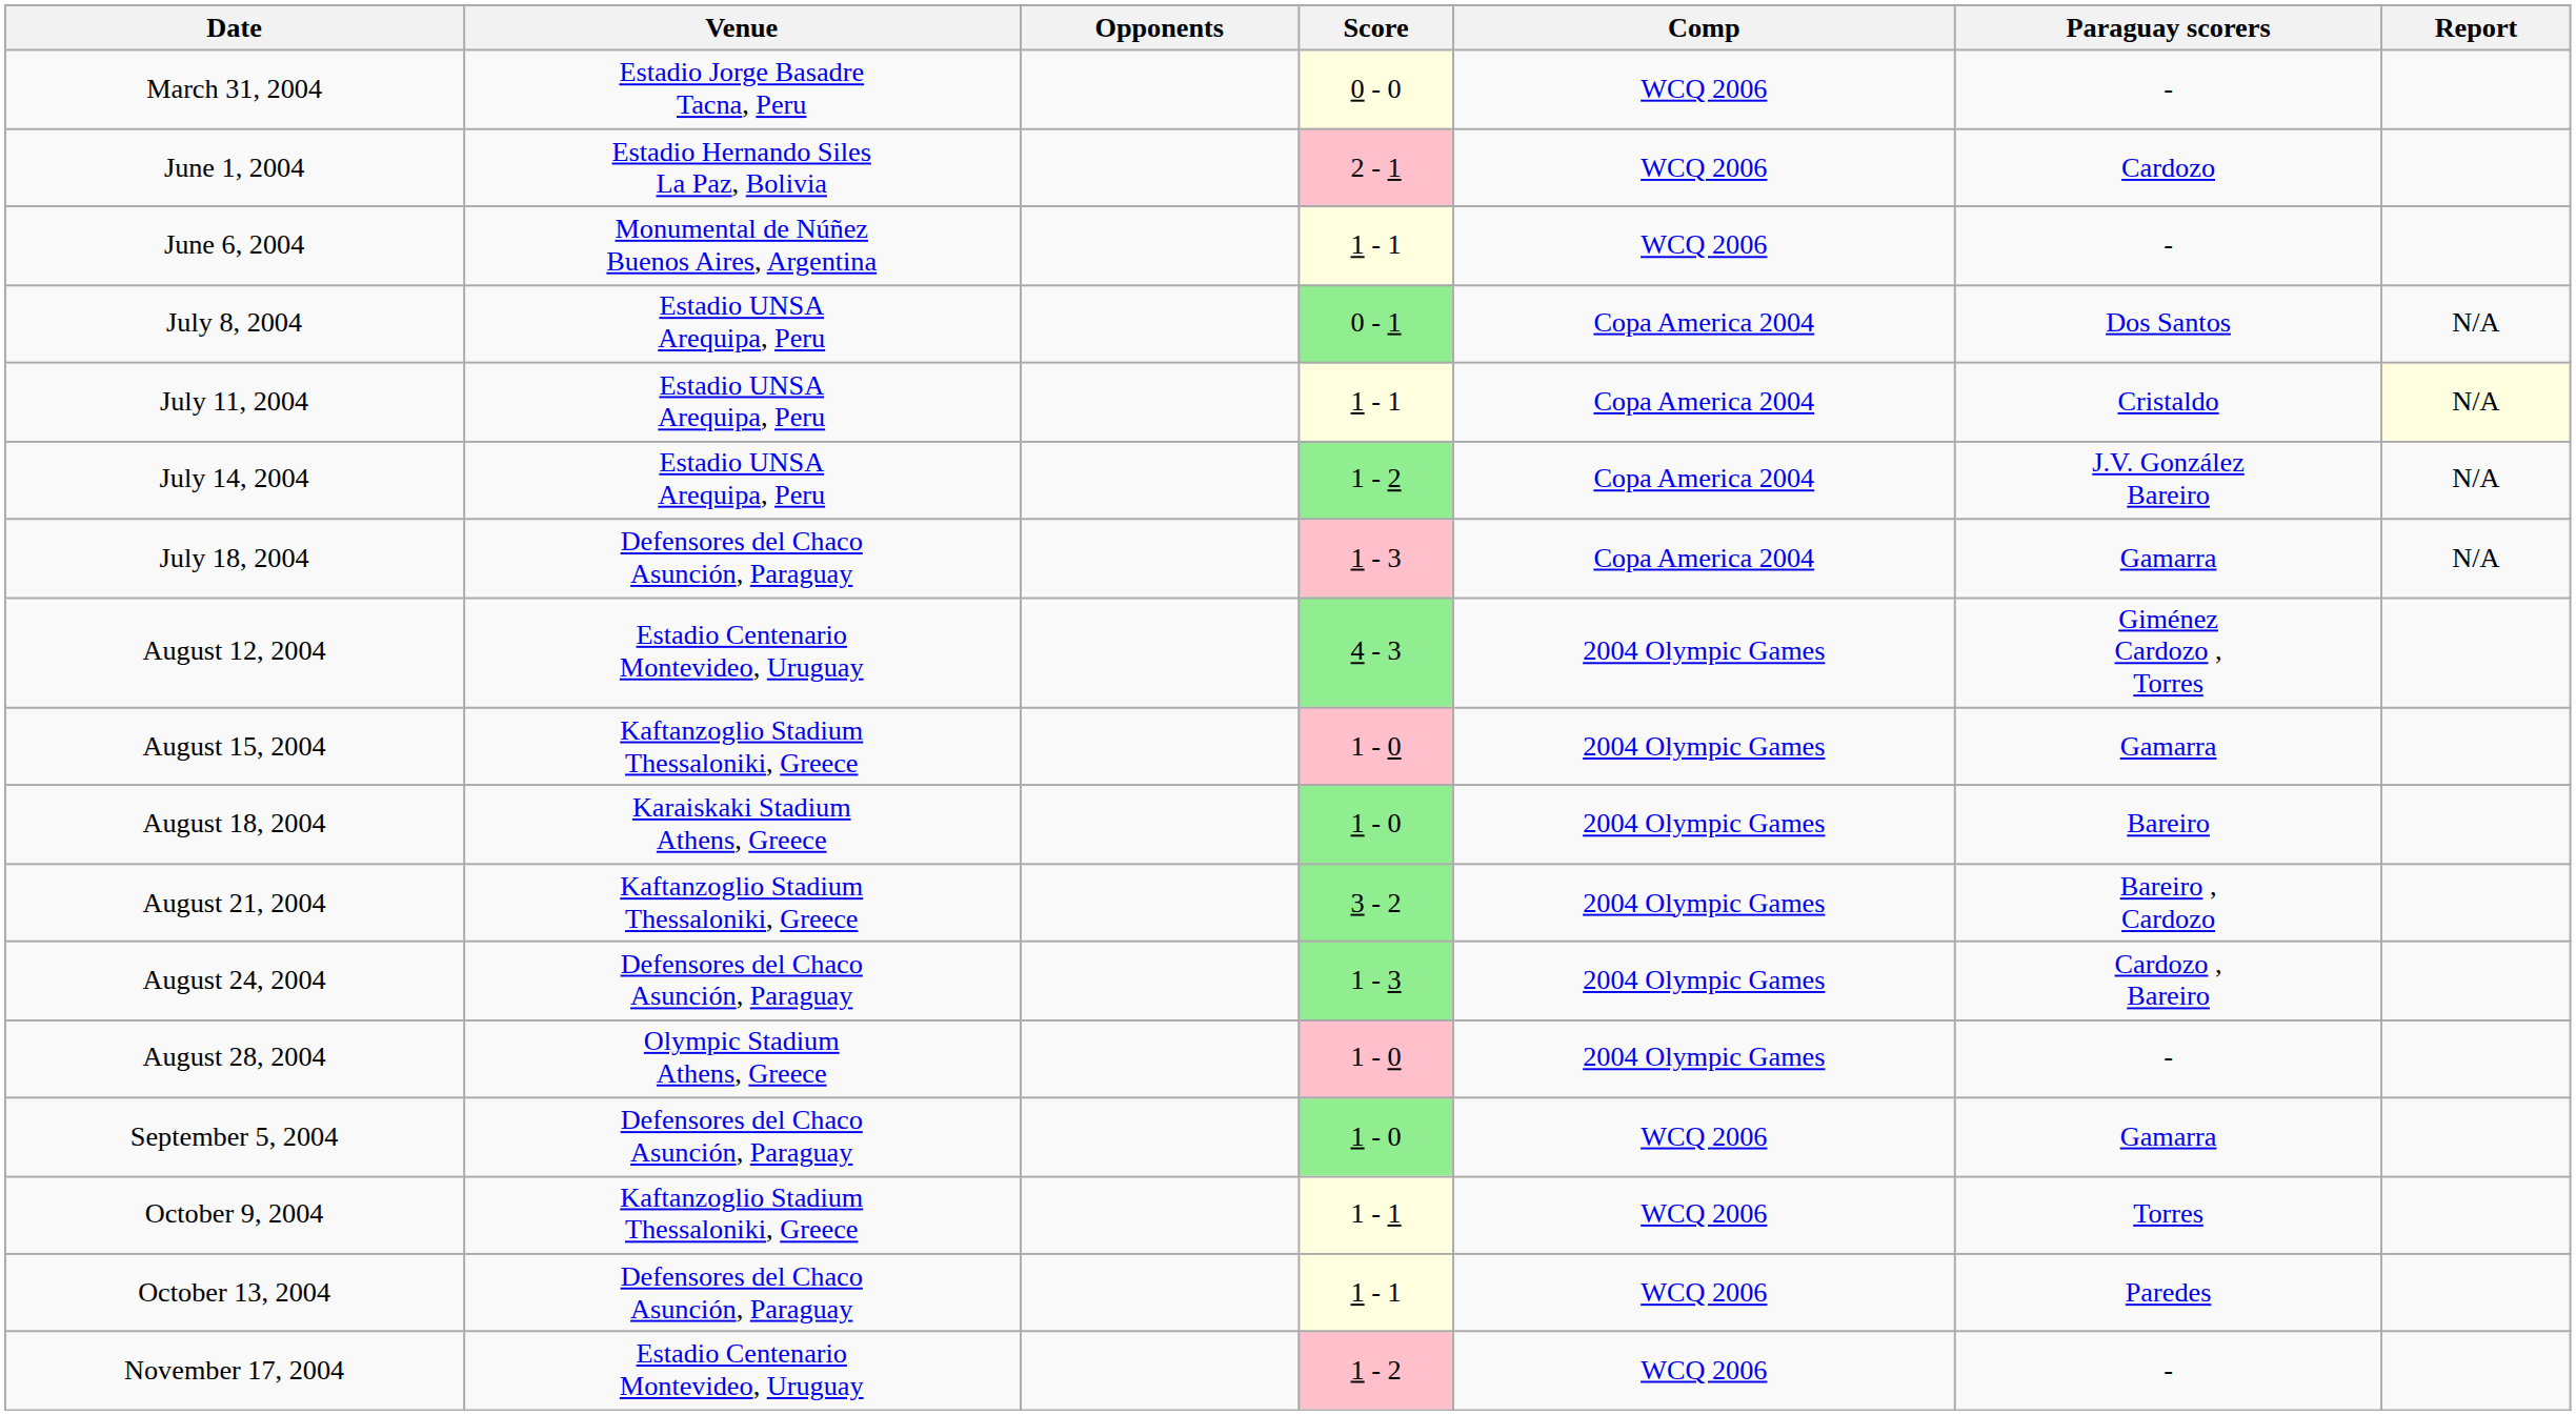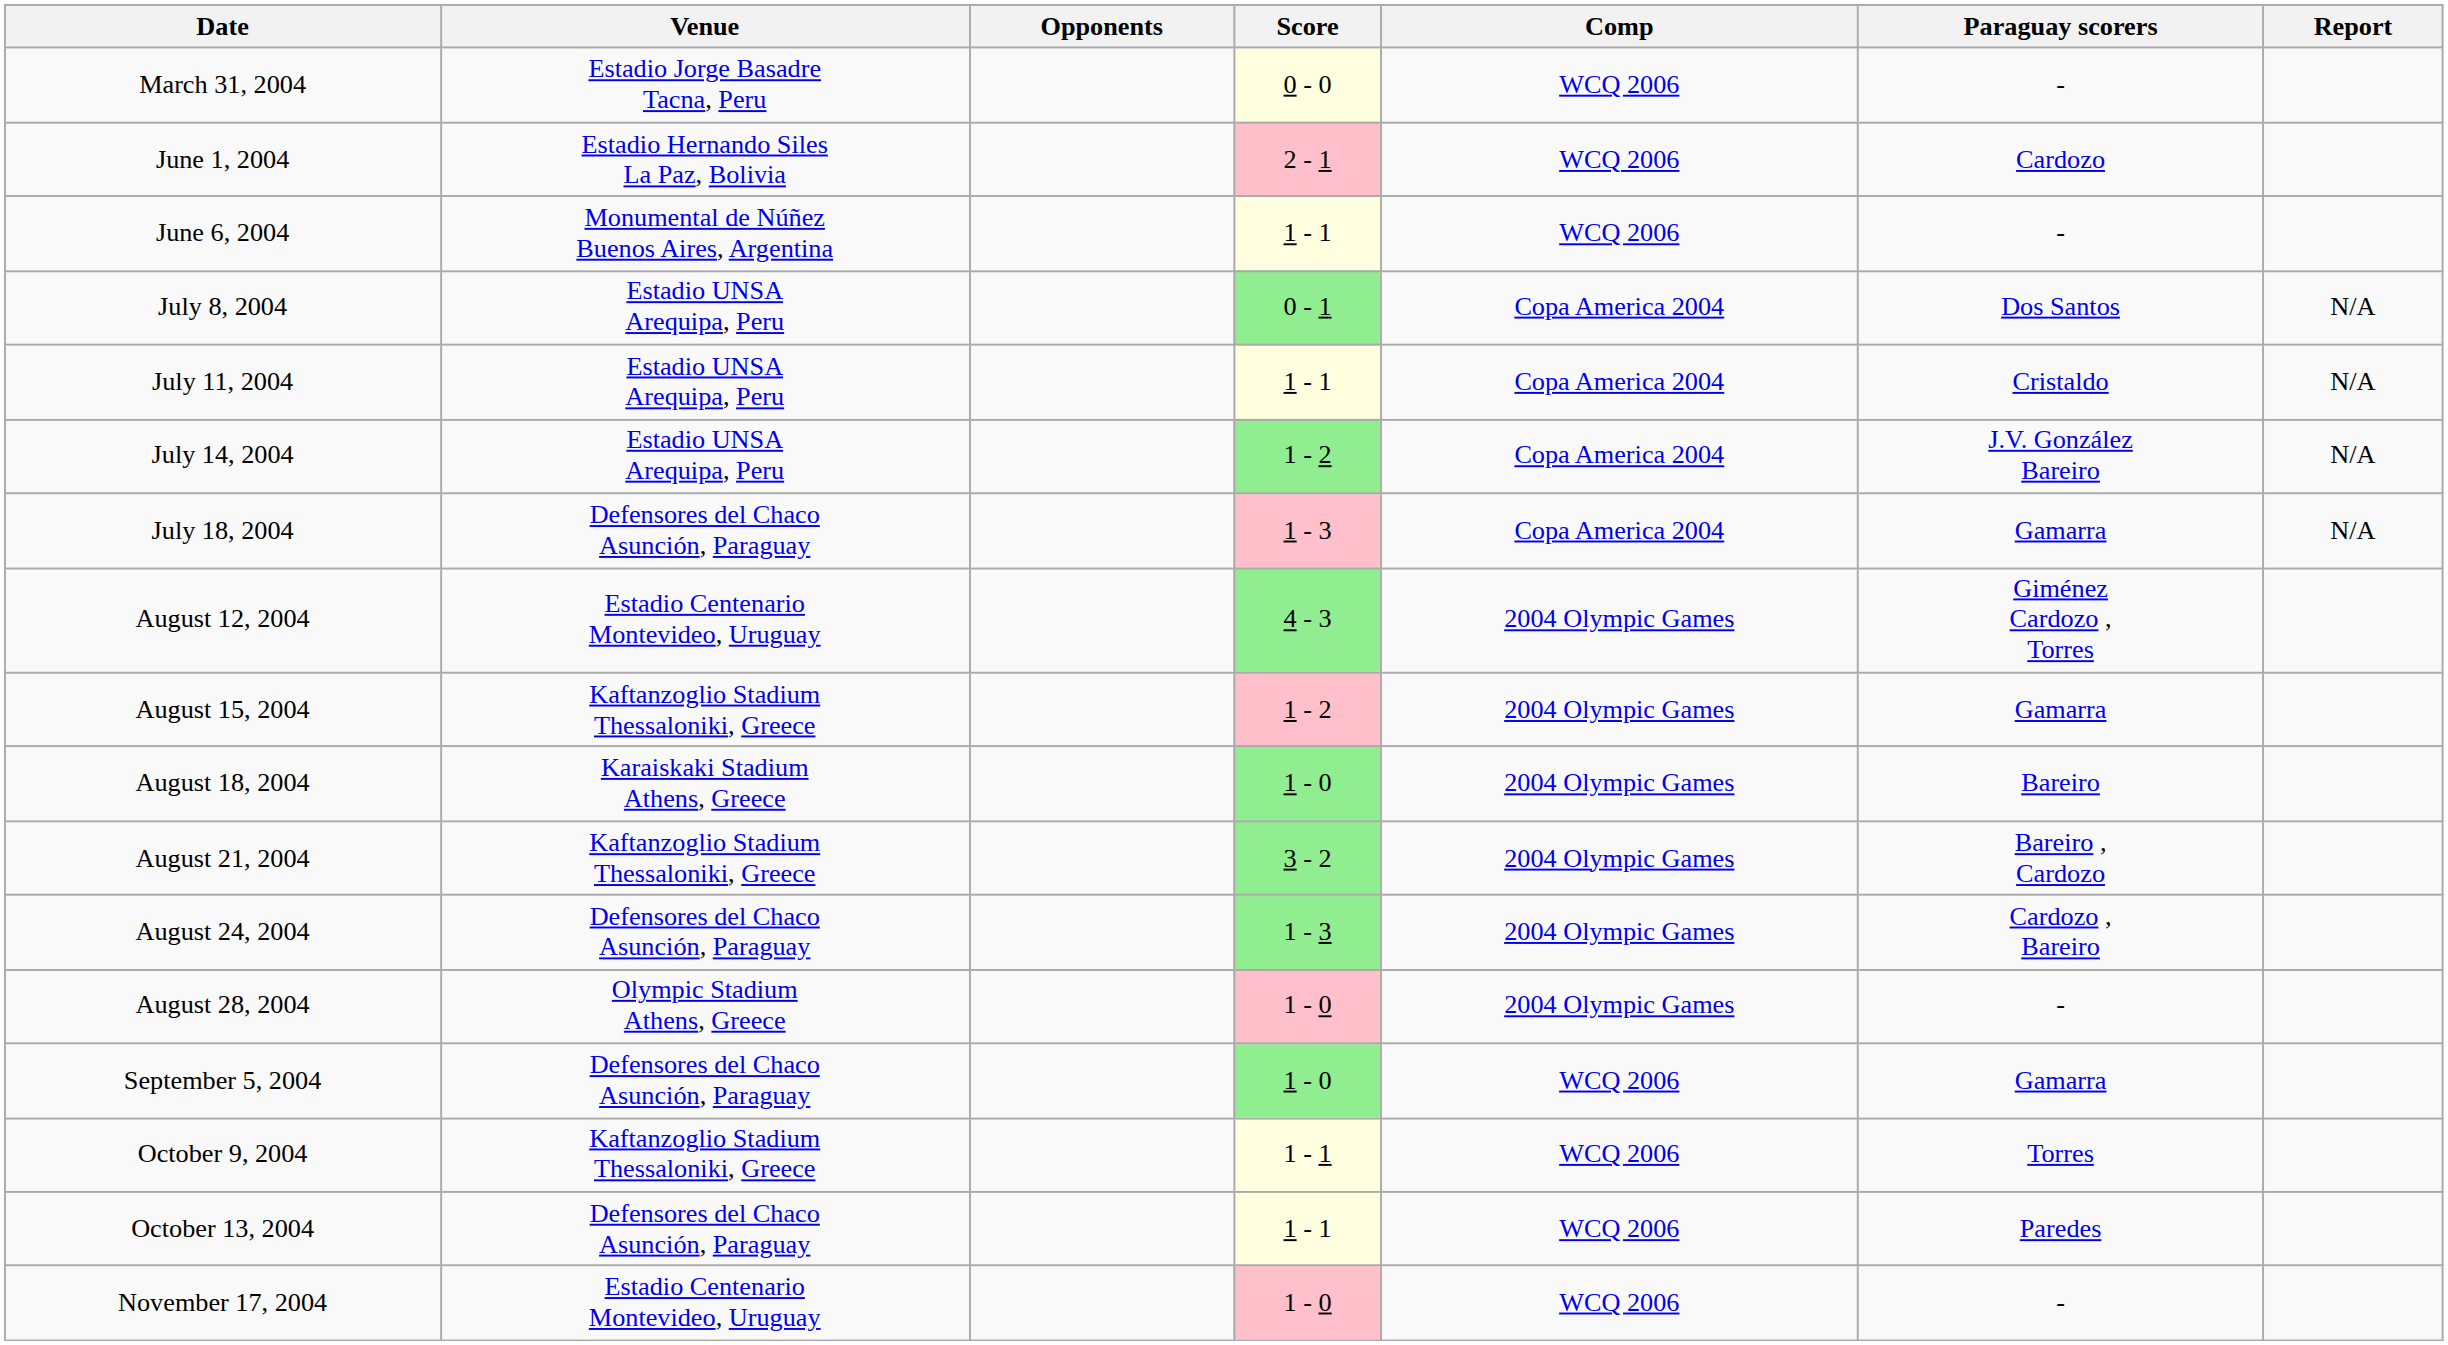July 11, 2004 | Report: lightyellow background -> no background
August 15, 2004 | Score: 1 - 0 -> 1 - 2
November 17, 2004 | Score: 1 - 2 -> 1 - 0
